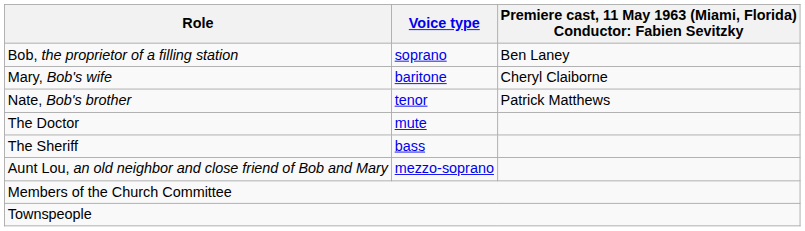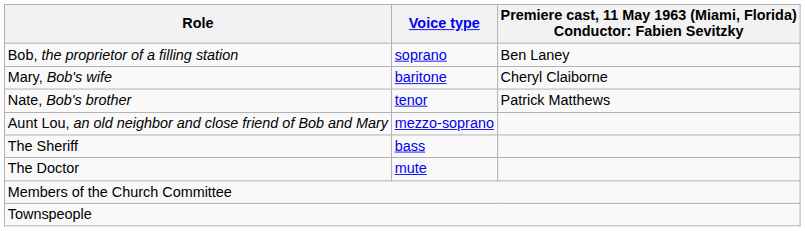rows swapped: Aunt Lou, an old neighbor and close friend of Bob and Mary <-> The Doctor
